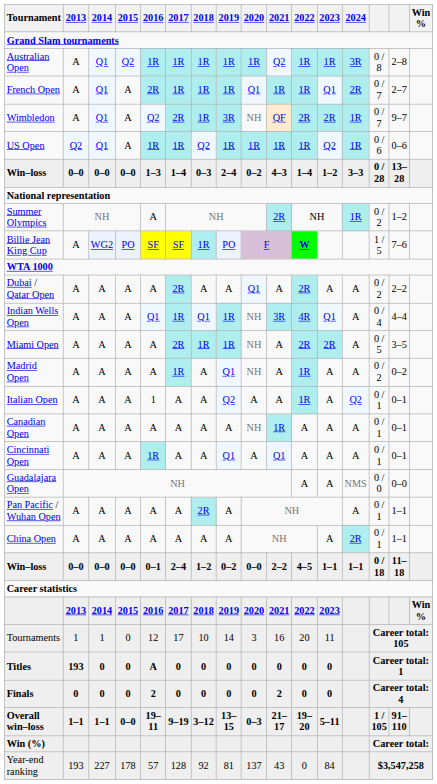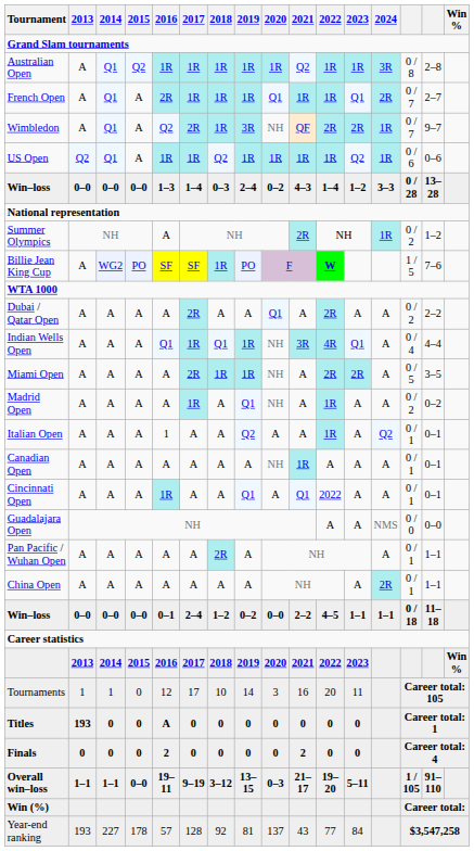Cincinnati Open | 2022: A -> 2022
Year-end ranking | 2022: 0 -> 77
